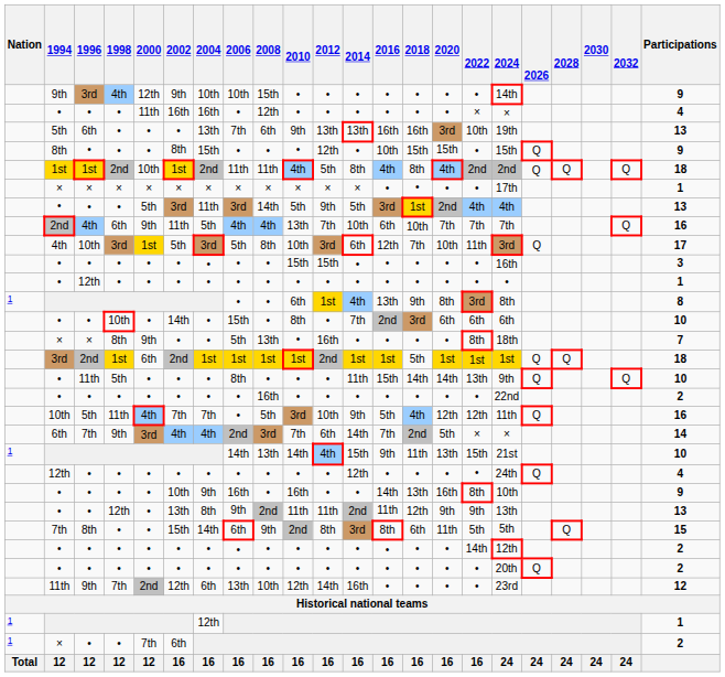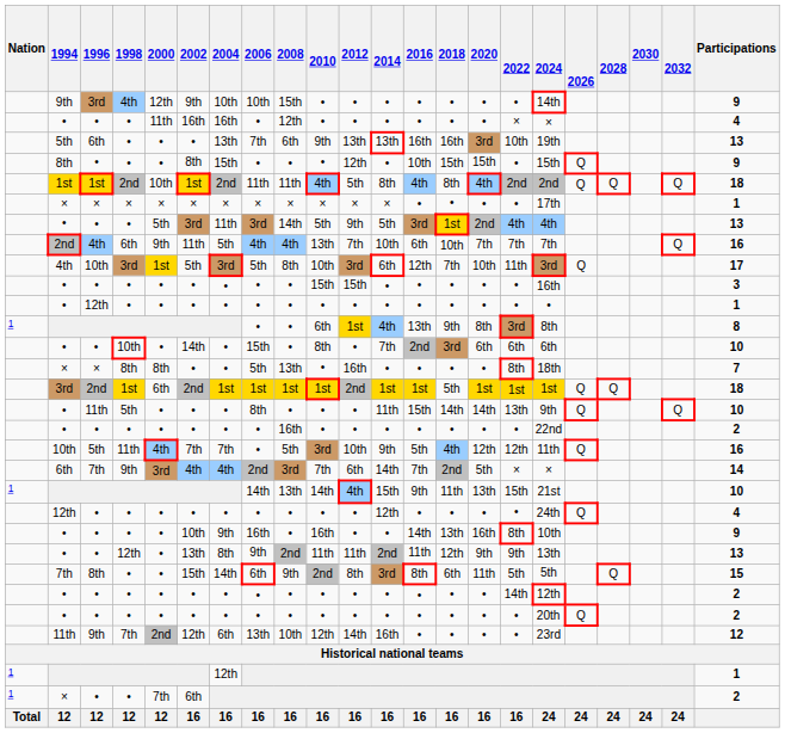× / 8th | 2000: 9th -> 8th
